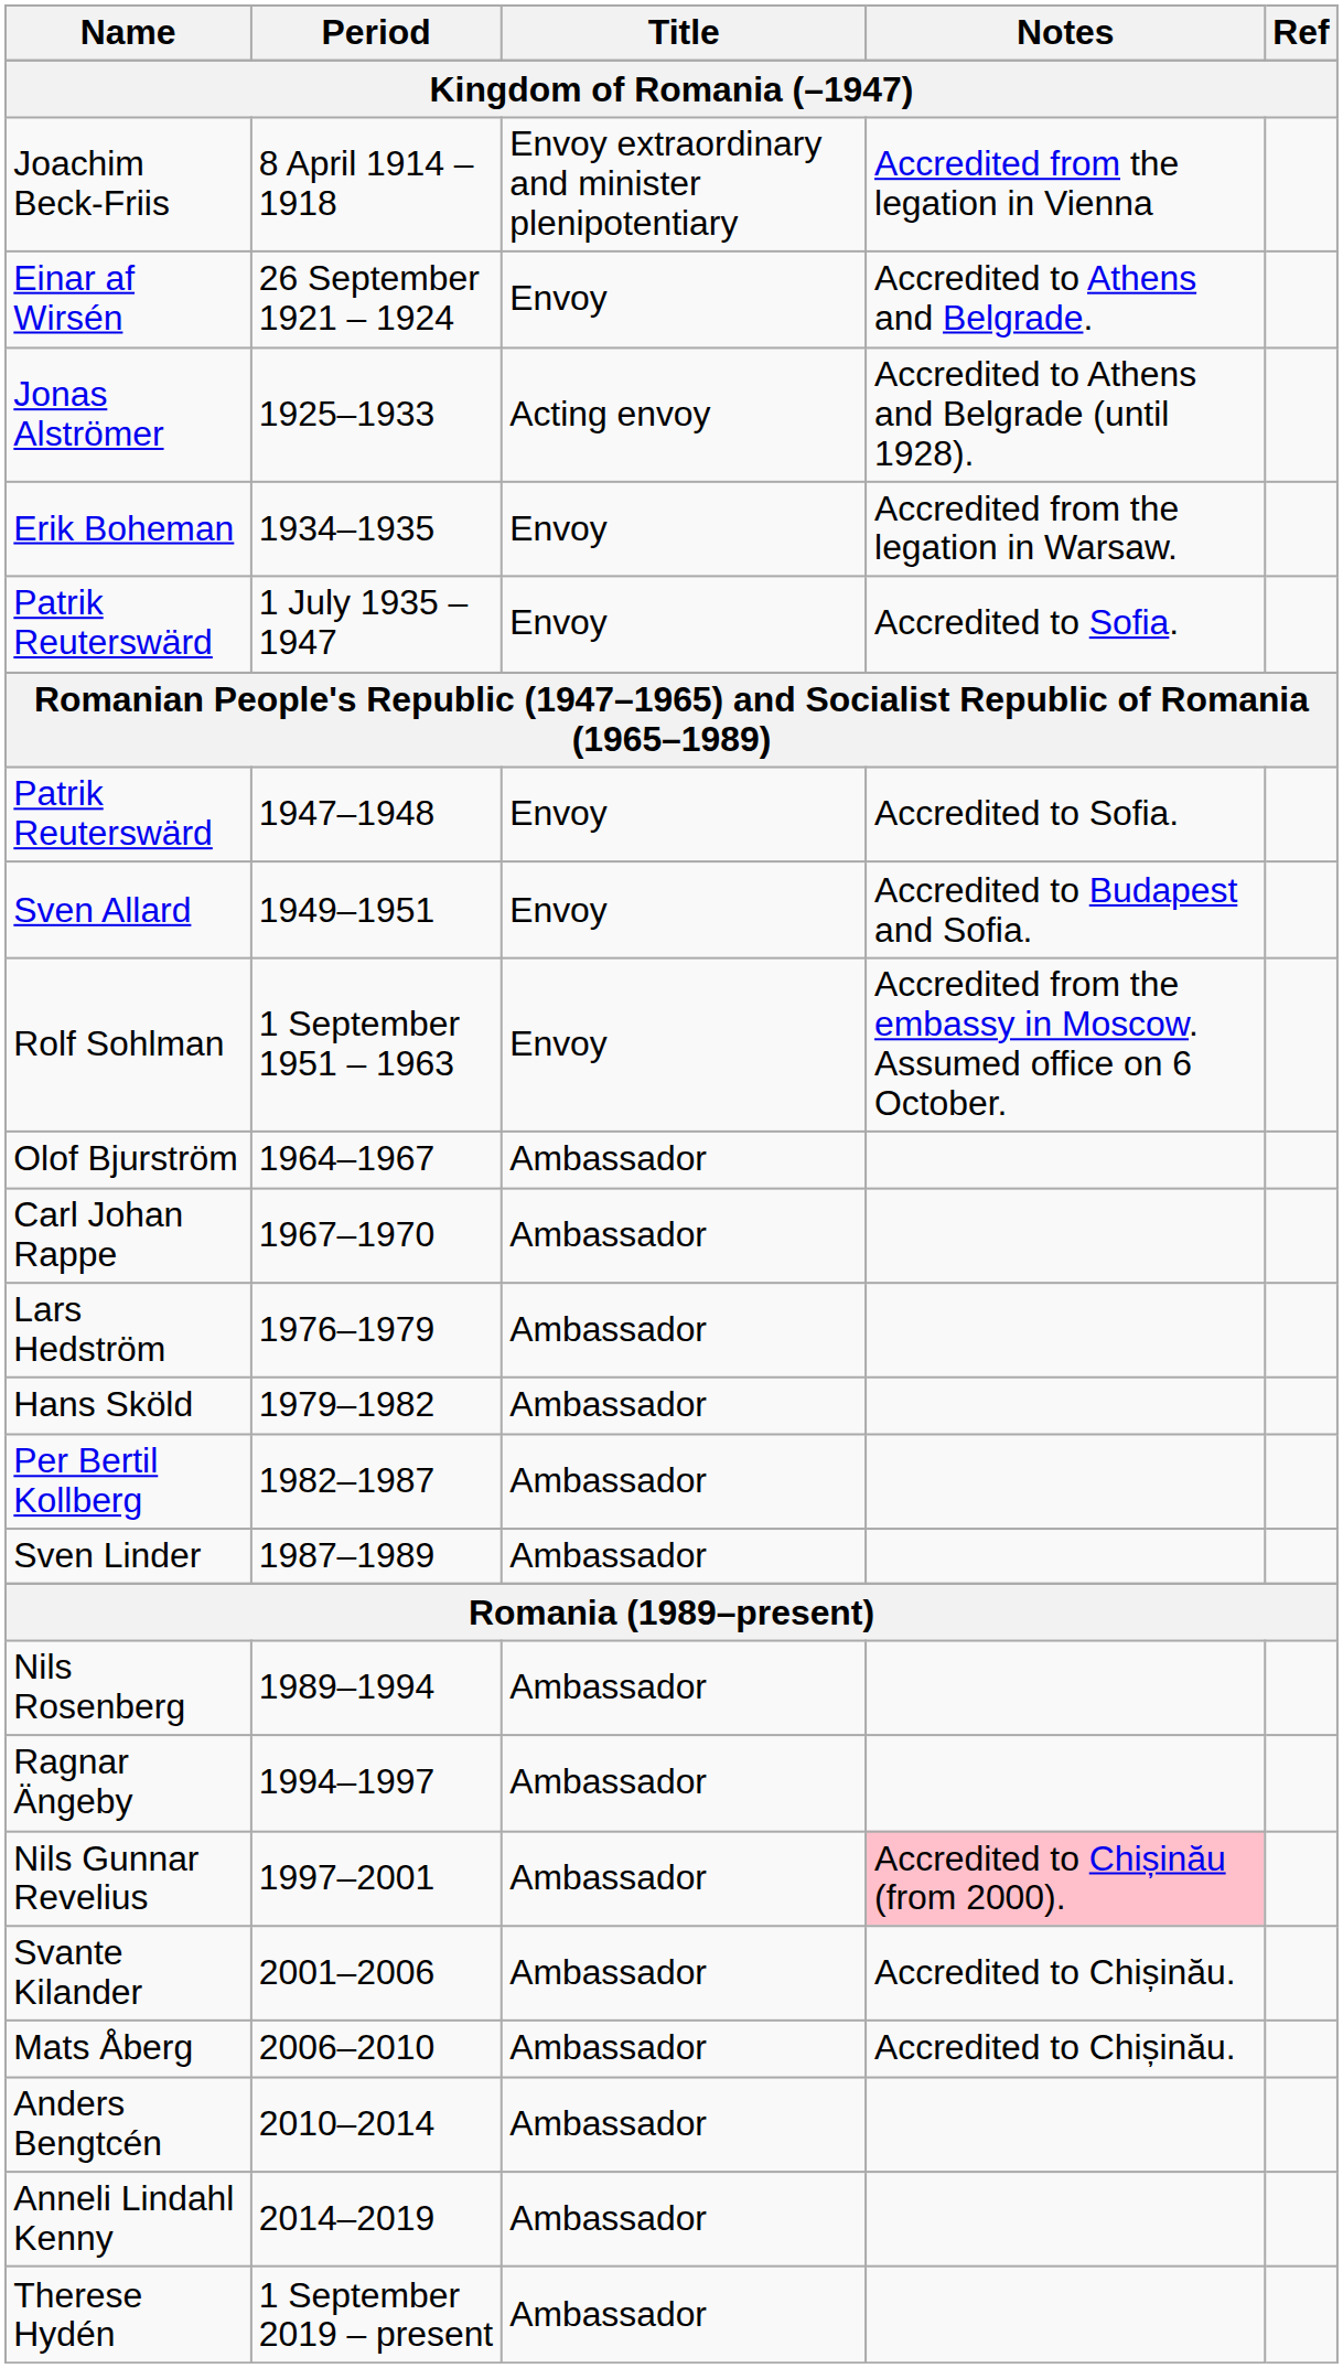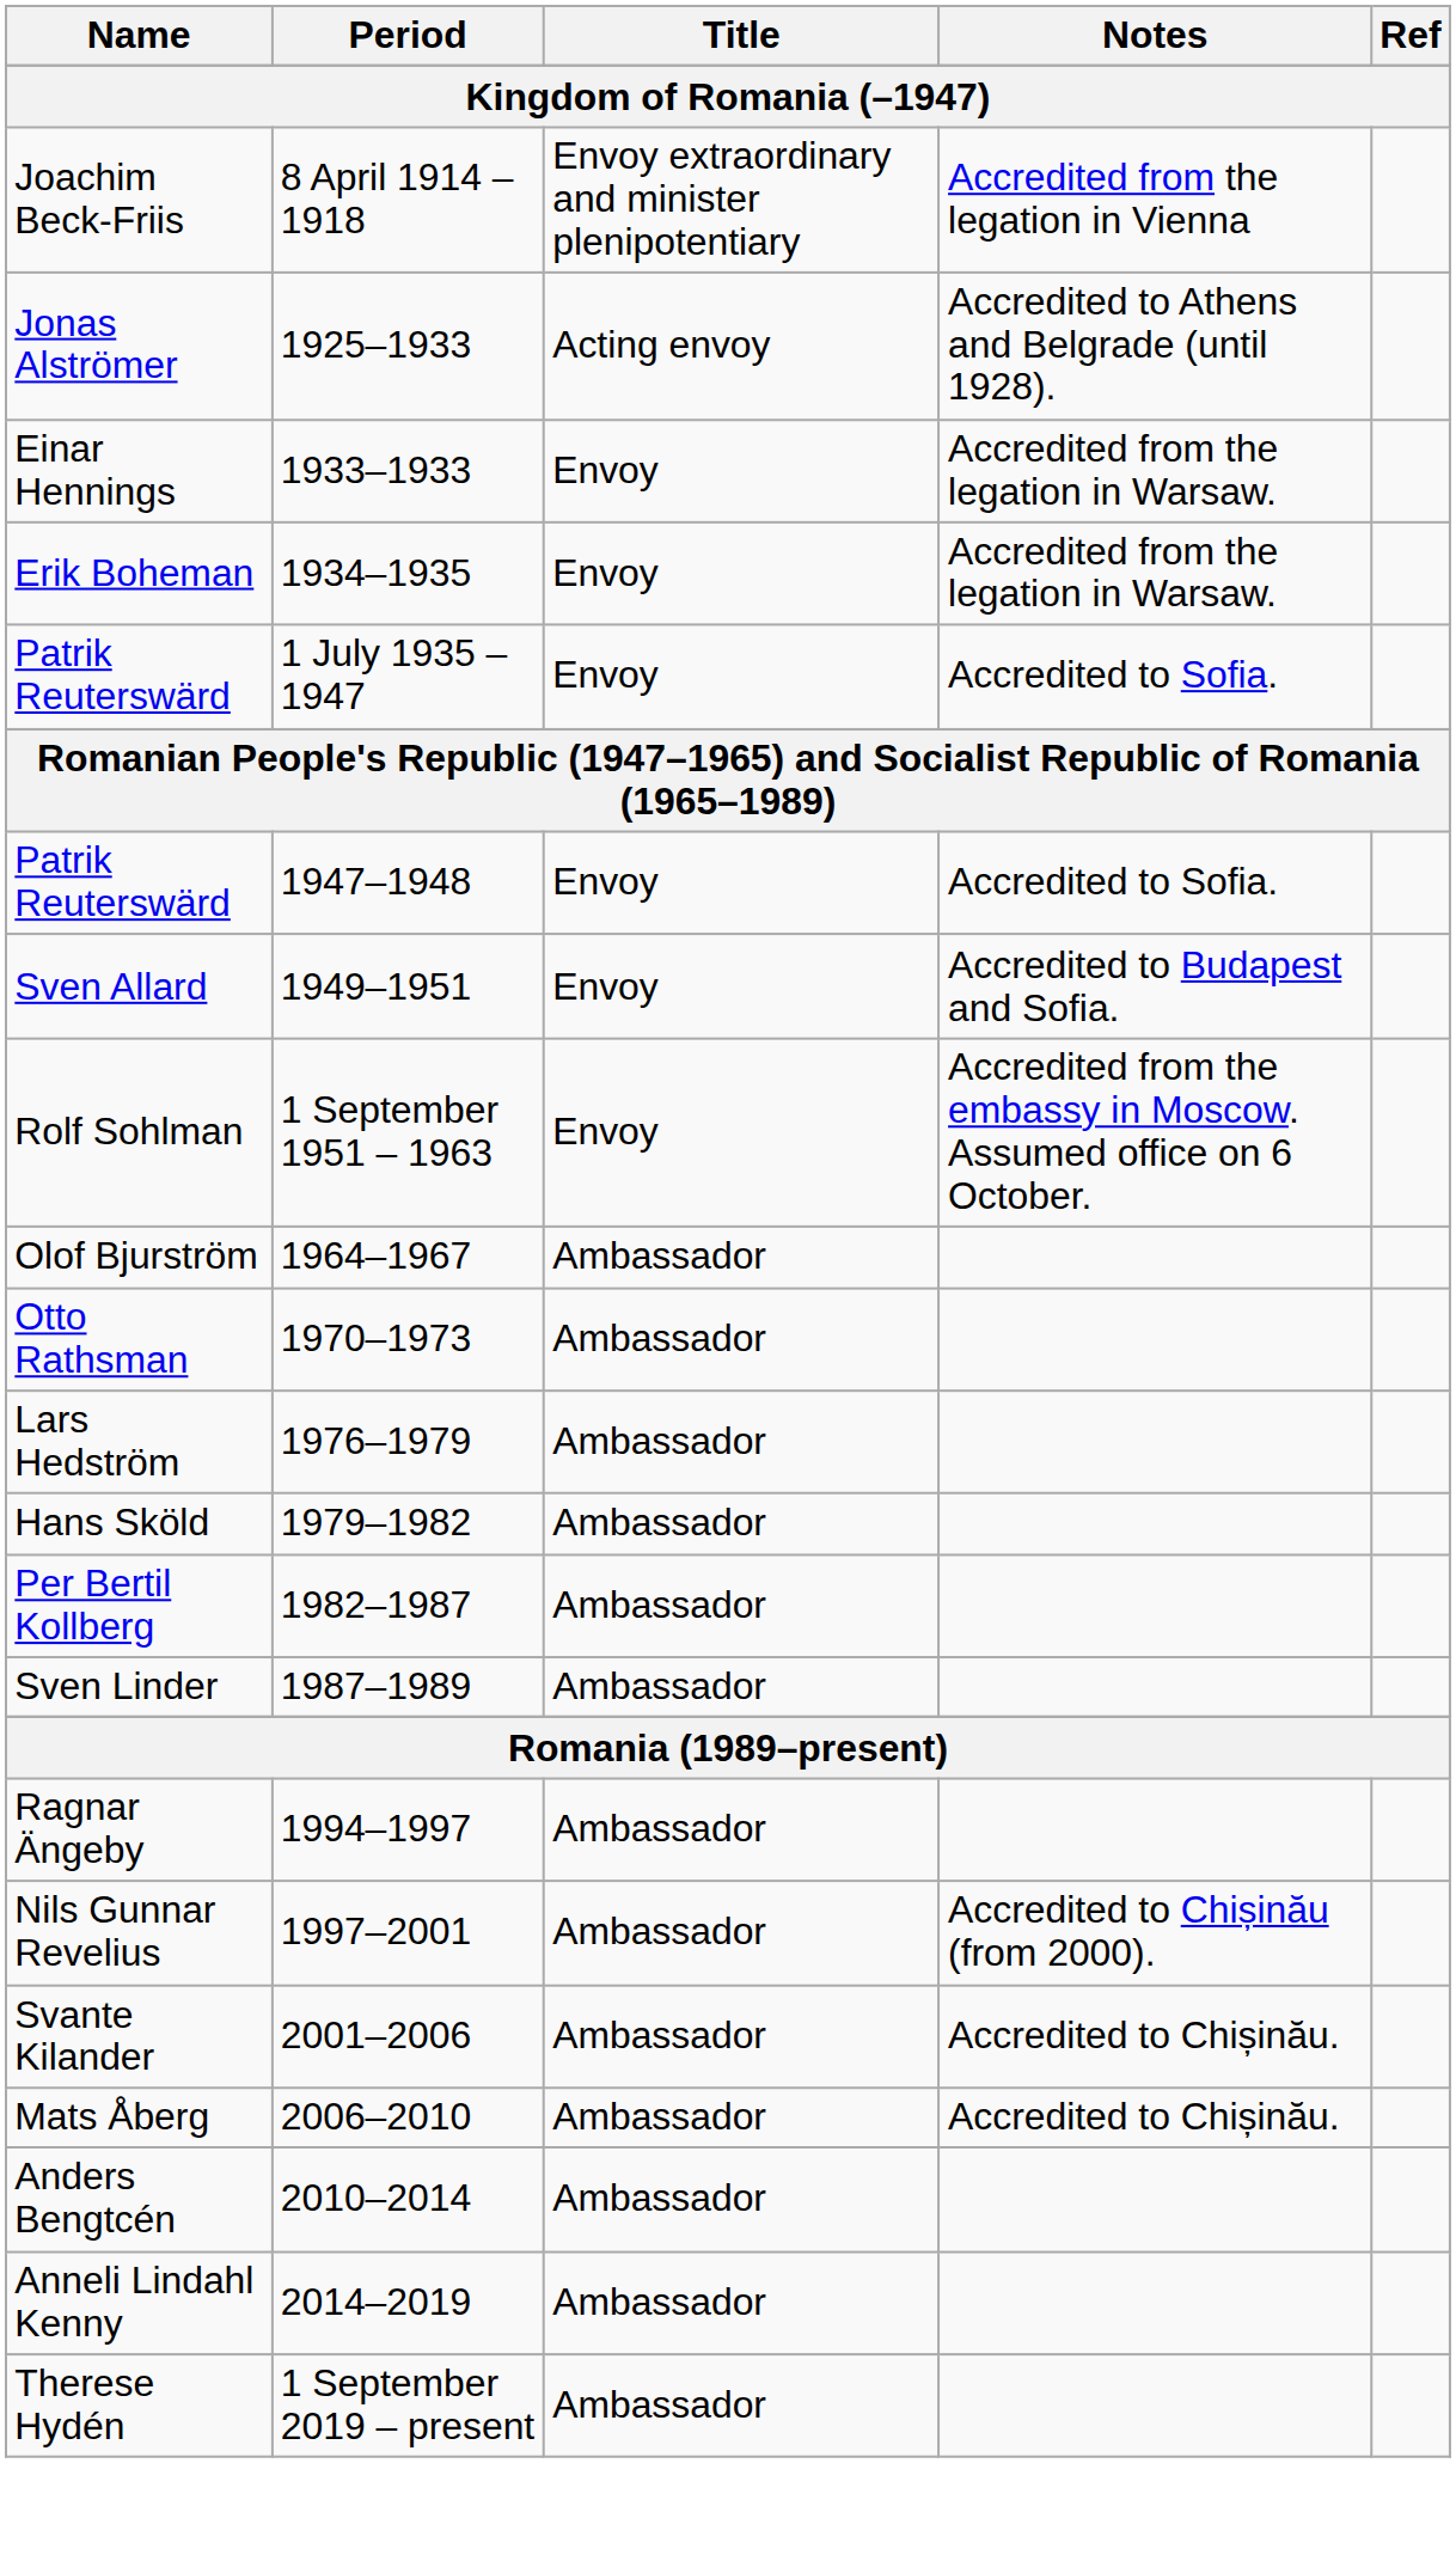- row: Einar af Wirsén | 26 September 1921 – 1924 | Envoy | Accredited to Athens and Belgrade.
+ row: Einar Hennings | 1933–1933 | Envoy | Accredited from the legation in Warsaw.
- row: Carl Johan Rappe | 1967–1970 | Ambassador
+ row: Otto Rathsman | 1970–1973 | Ambassador
- row: Nils Rosenberg | 1989–1994 | Ambassador
Nils Gunnar Revelius | Notes: pink background -> no background
